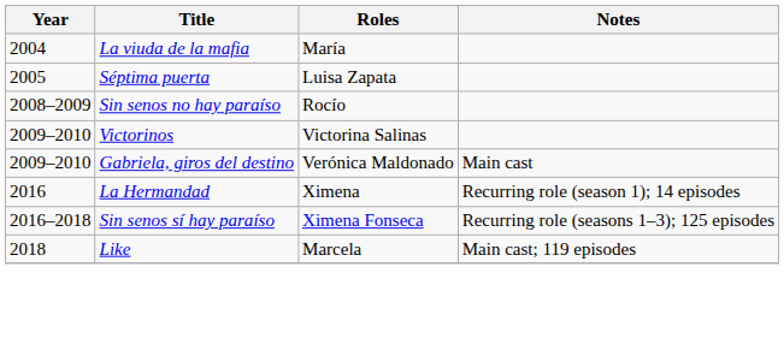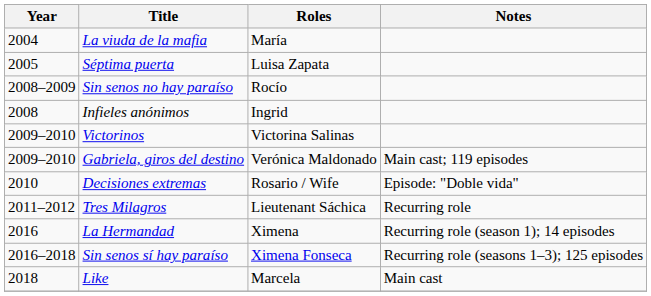+ row: 2008 | Infieles anónimos | Ingrid
Gabriela, giros del destino | Notes: Main cast -> Main cast; 119 episodes
+ row: 2010 | Decisiones extremas | Rosario / Wife | Episode: "Doble vida"
+ row: 2011–2012 | Tres Milagros | Lieutenant Sáchica | Recurring role
Like | Notes: Main cast; 119 episodes -> Main cast
